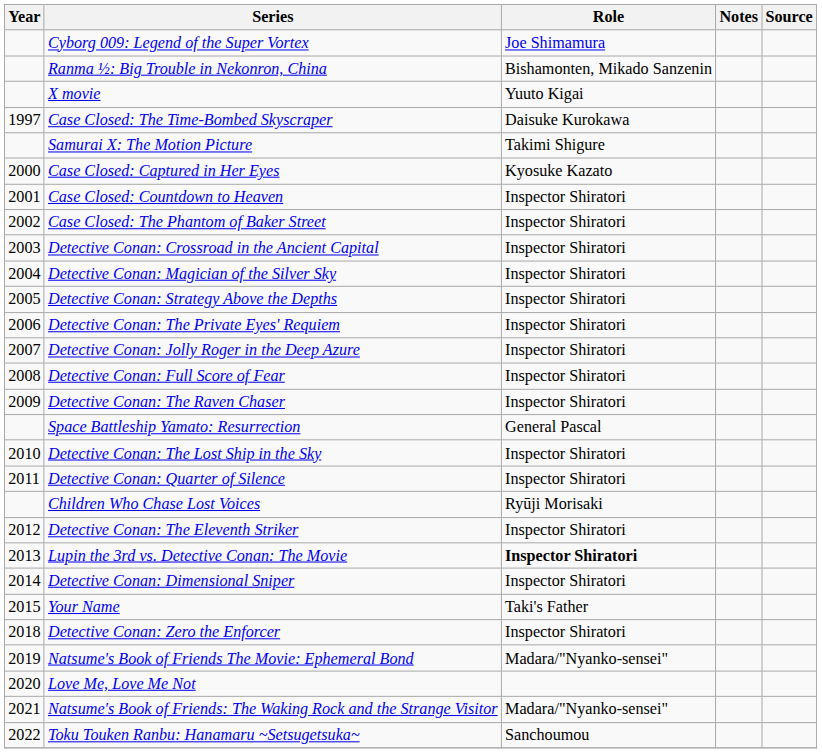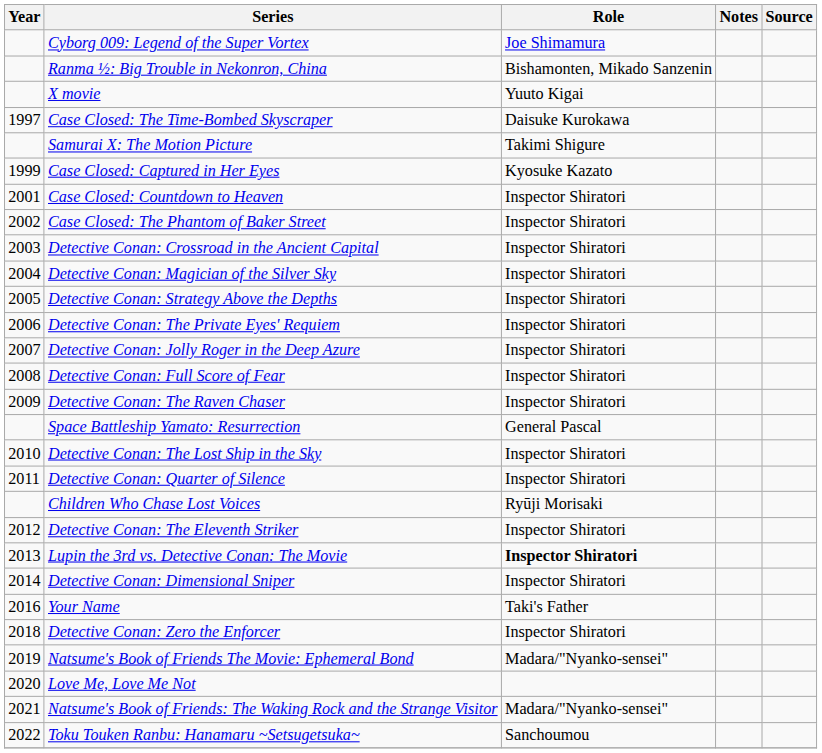Case Closed: Captured in Her Eyes | Year: 2000 -> 1999
Your Name | Year: 2015 -> 2016
